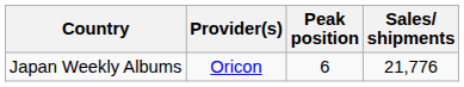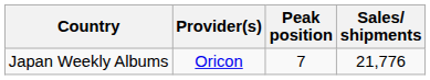Japan Weekly Albums | Peak position: 6 -> 7
